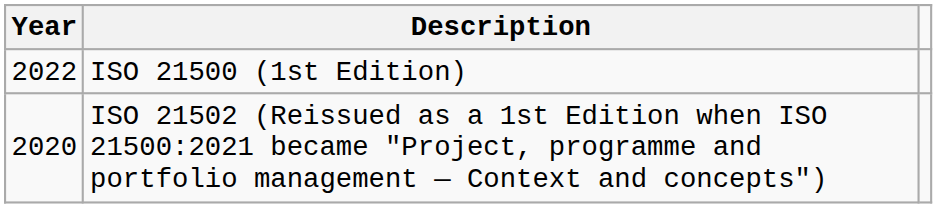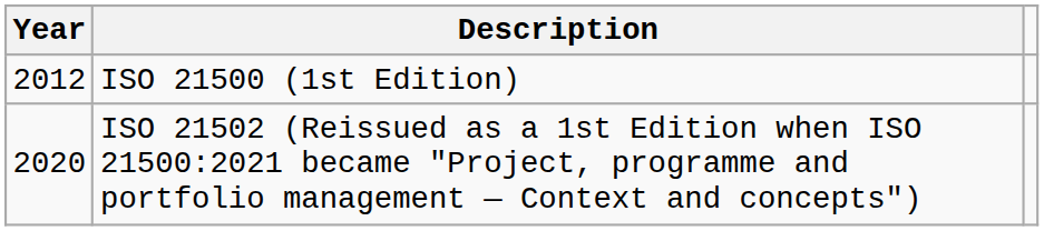ISO 21500 (1st Edition) | Year: 2022 -> 2012
